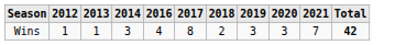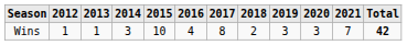+ column: 2015 | 10
